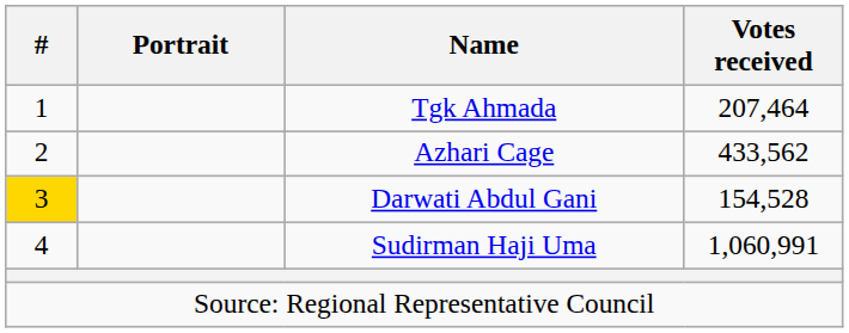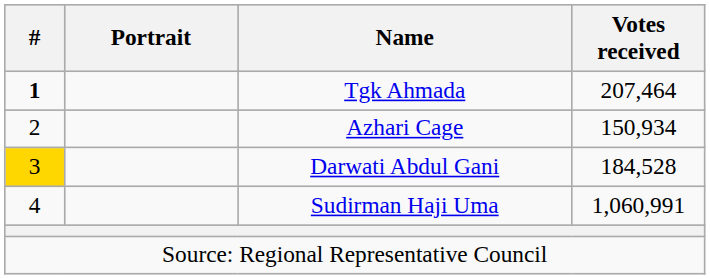Tgk Ahmada | #: normal -> bold
Azhari Cage | Votes received: 433,562 -> 150,934
Darwati Abdul Gani | Votes received: 154,528 -> 184,528
